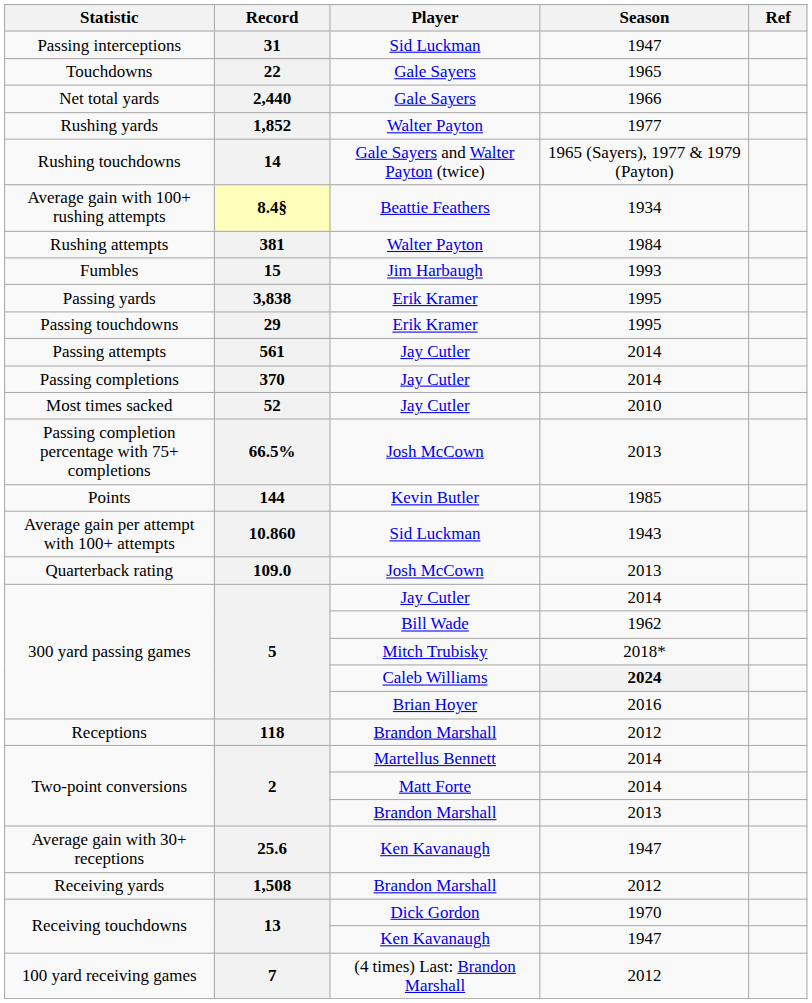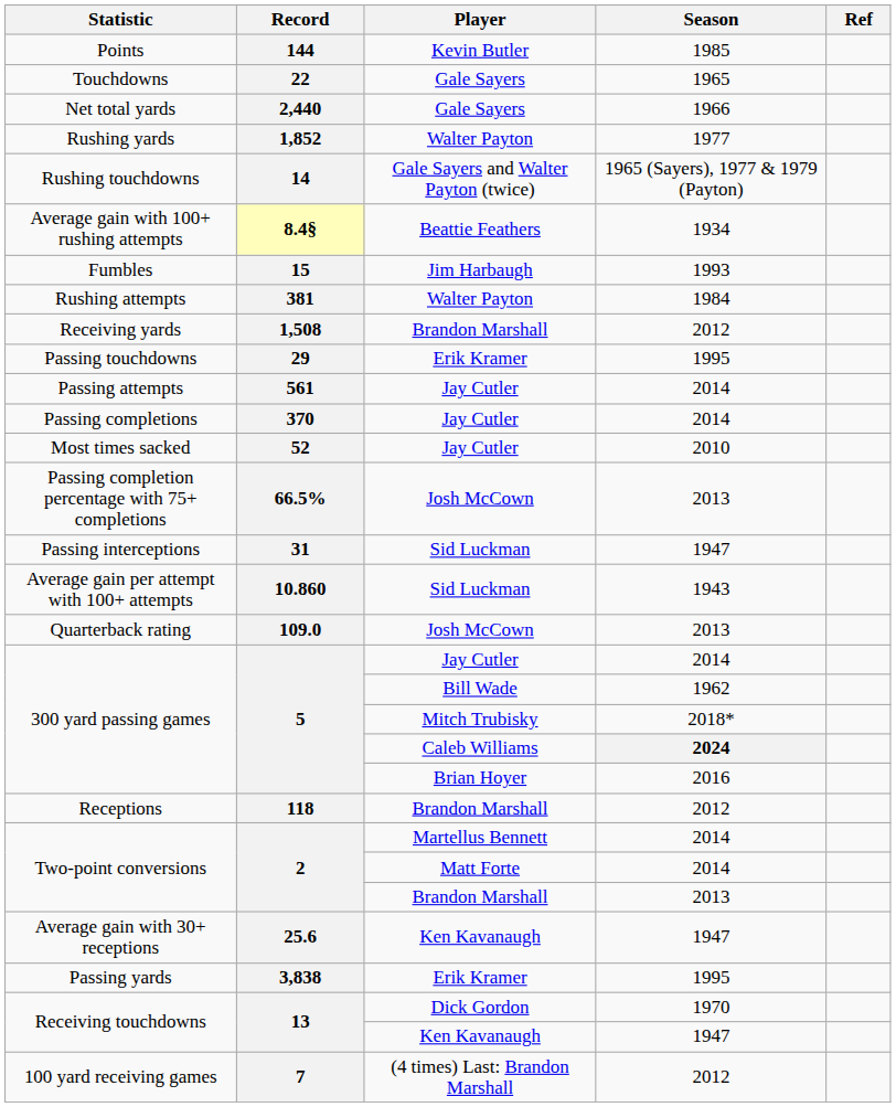rows swapped: Points <-> Passing interceptions
rows swapped: Rushing attempts <-> Fumbles
rows swapped: Passing yards <-> Receiving yards
